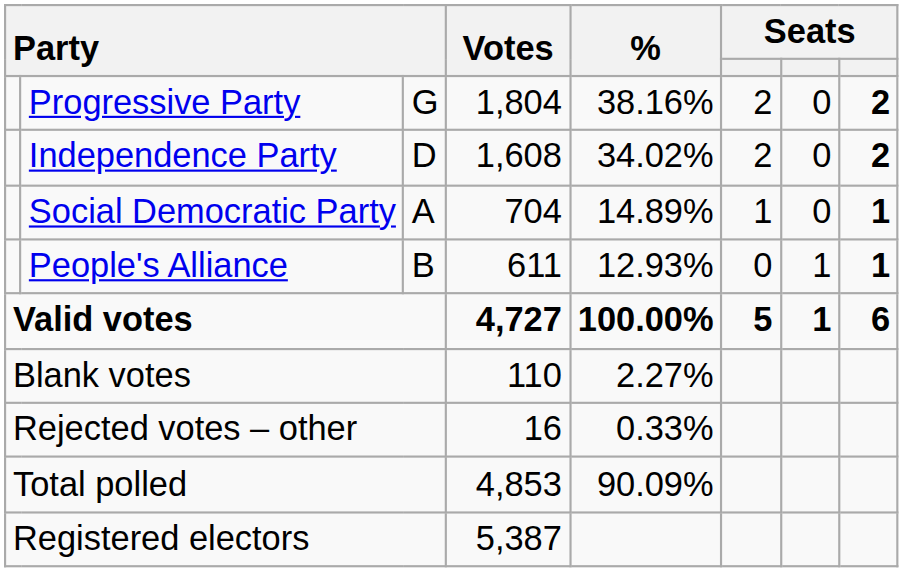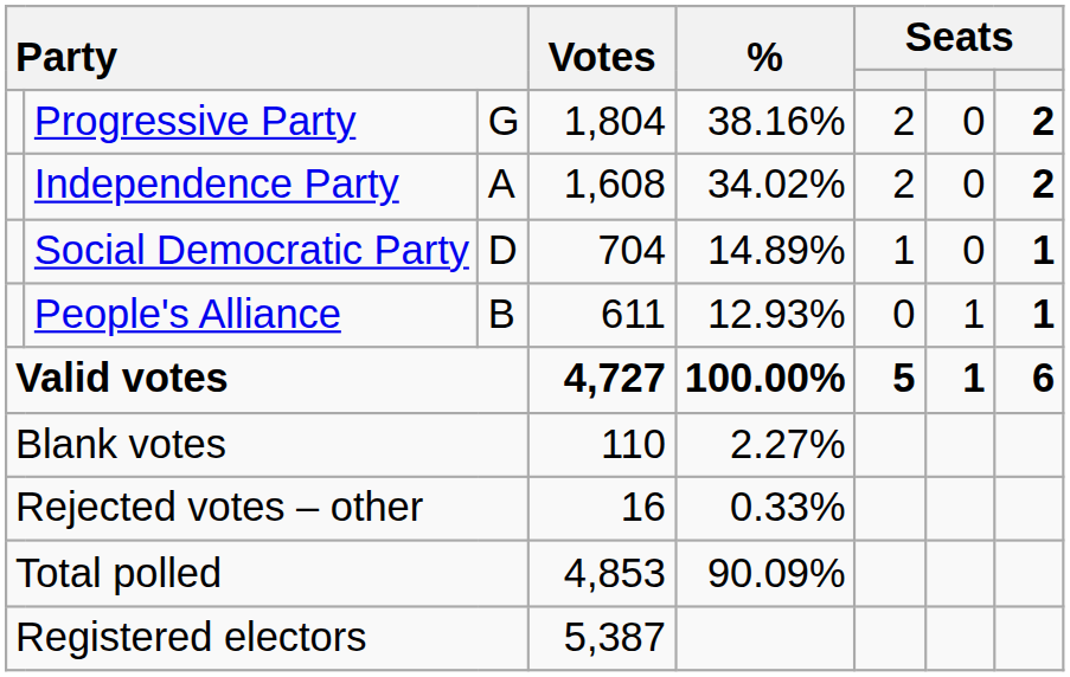Independence Party | column 3: D -> A
Social Democratic Party | column 3: A -> D
